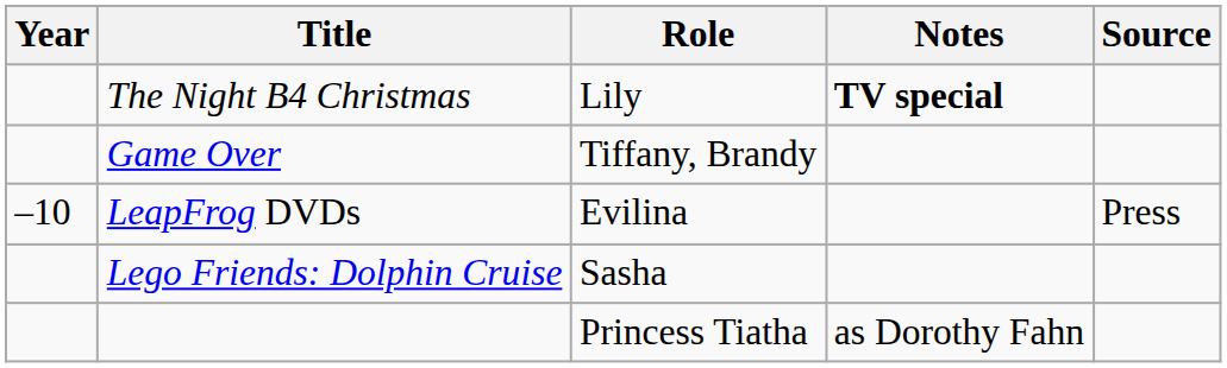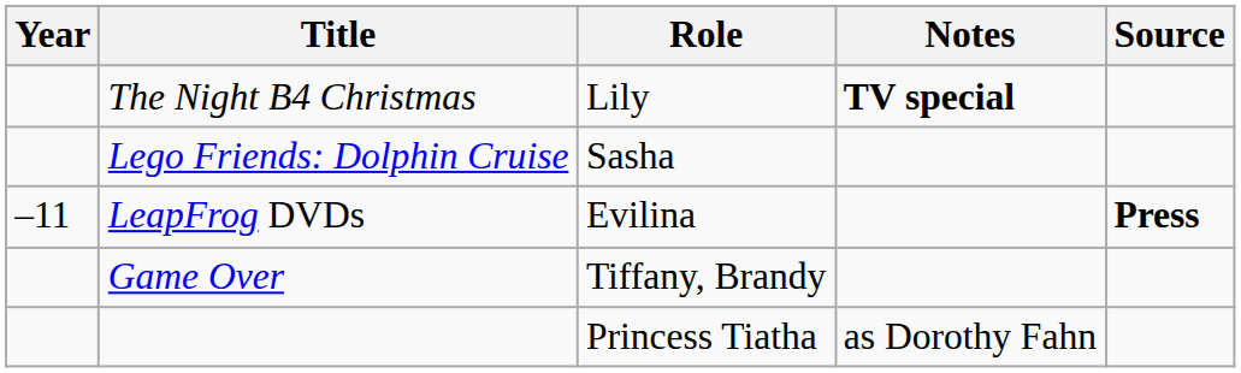rows swapped: Game Over <-> Lego Friends: Dolphin Cruise
LeapFrog DVDs | Year: –10 -> –11
LeapFrog DVDs | Source: normal -> bold
